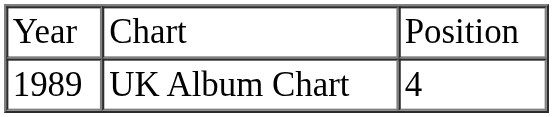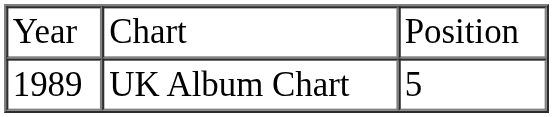UK Album Chart | column 3: 4 -> 5
